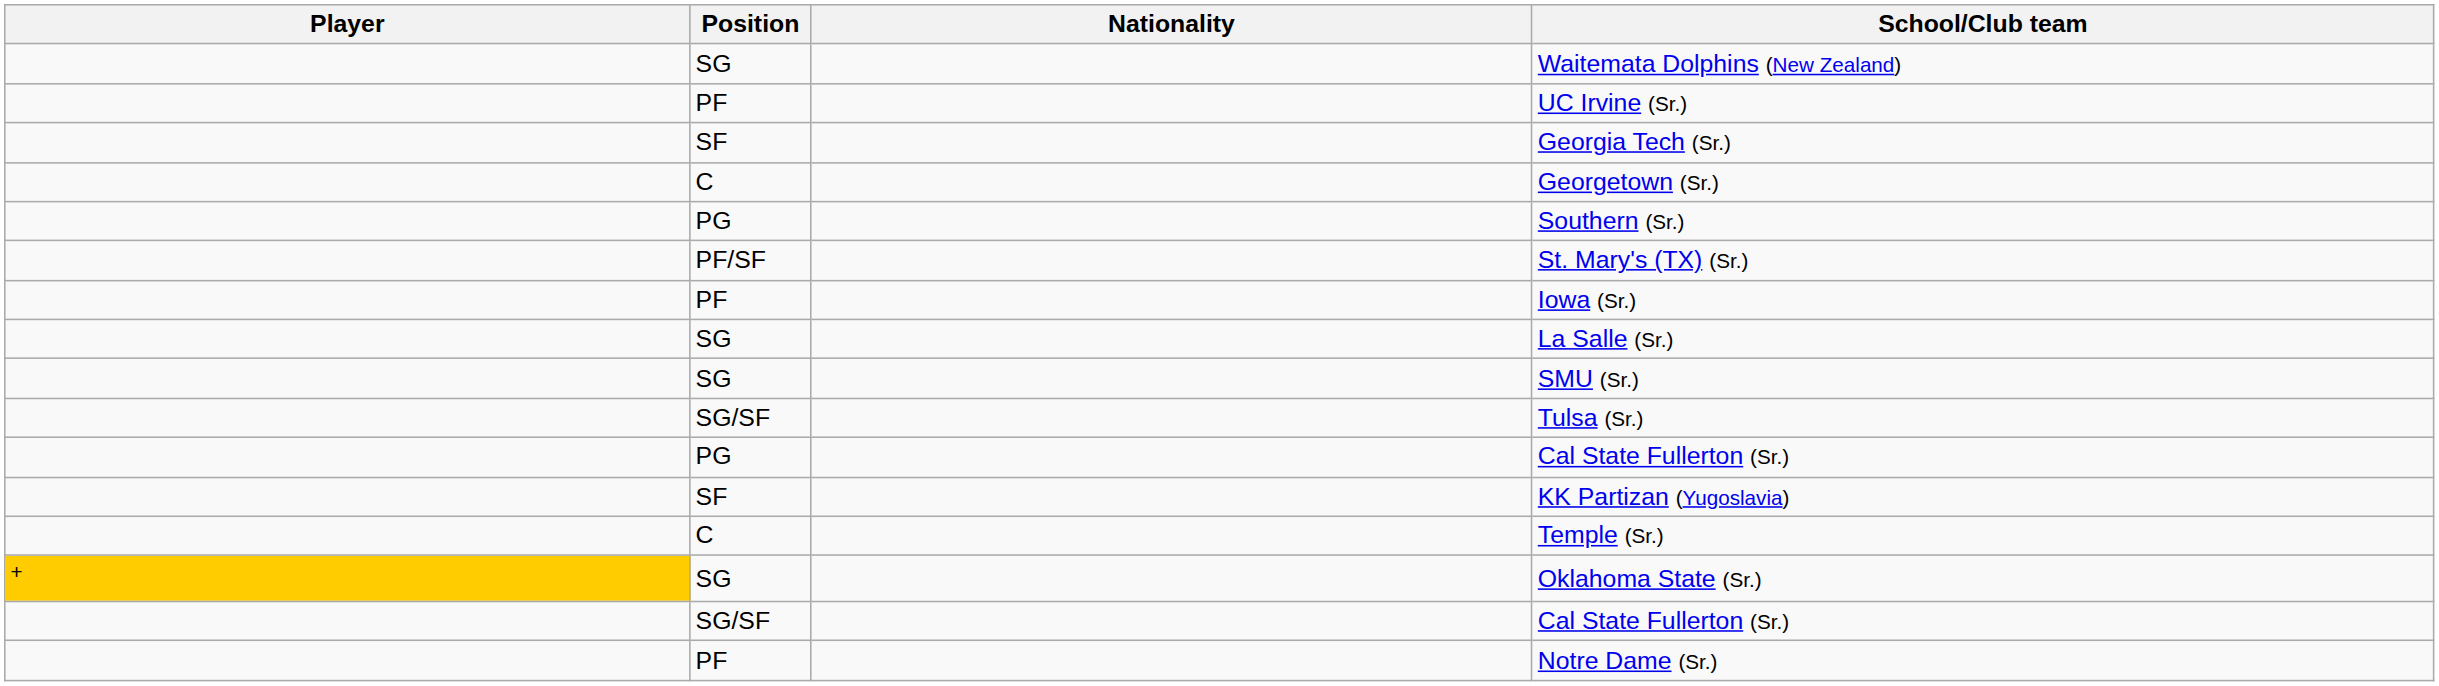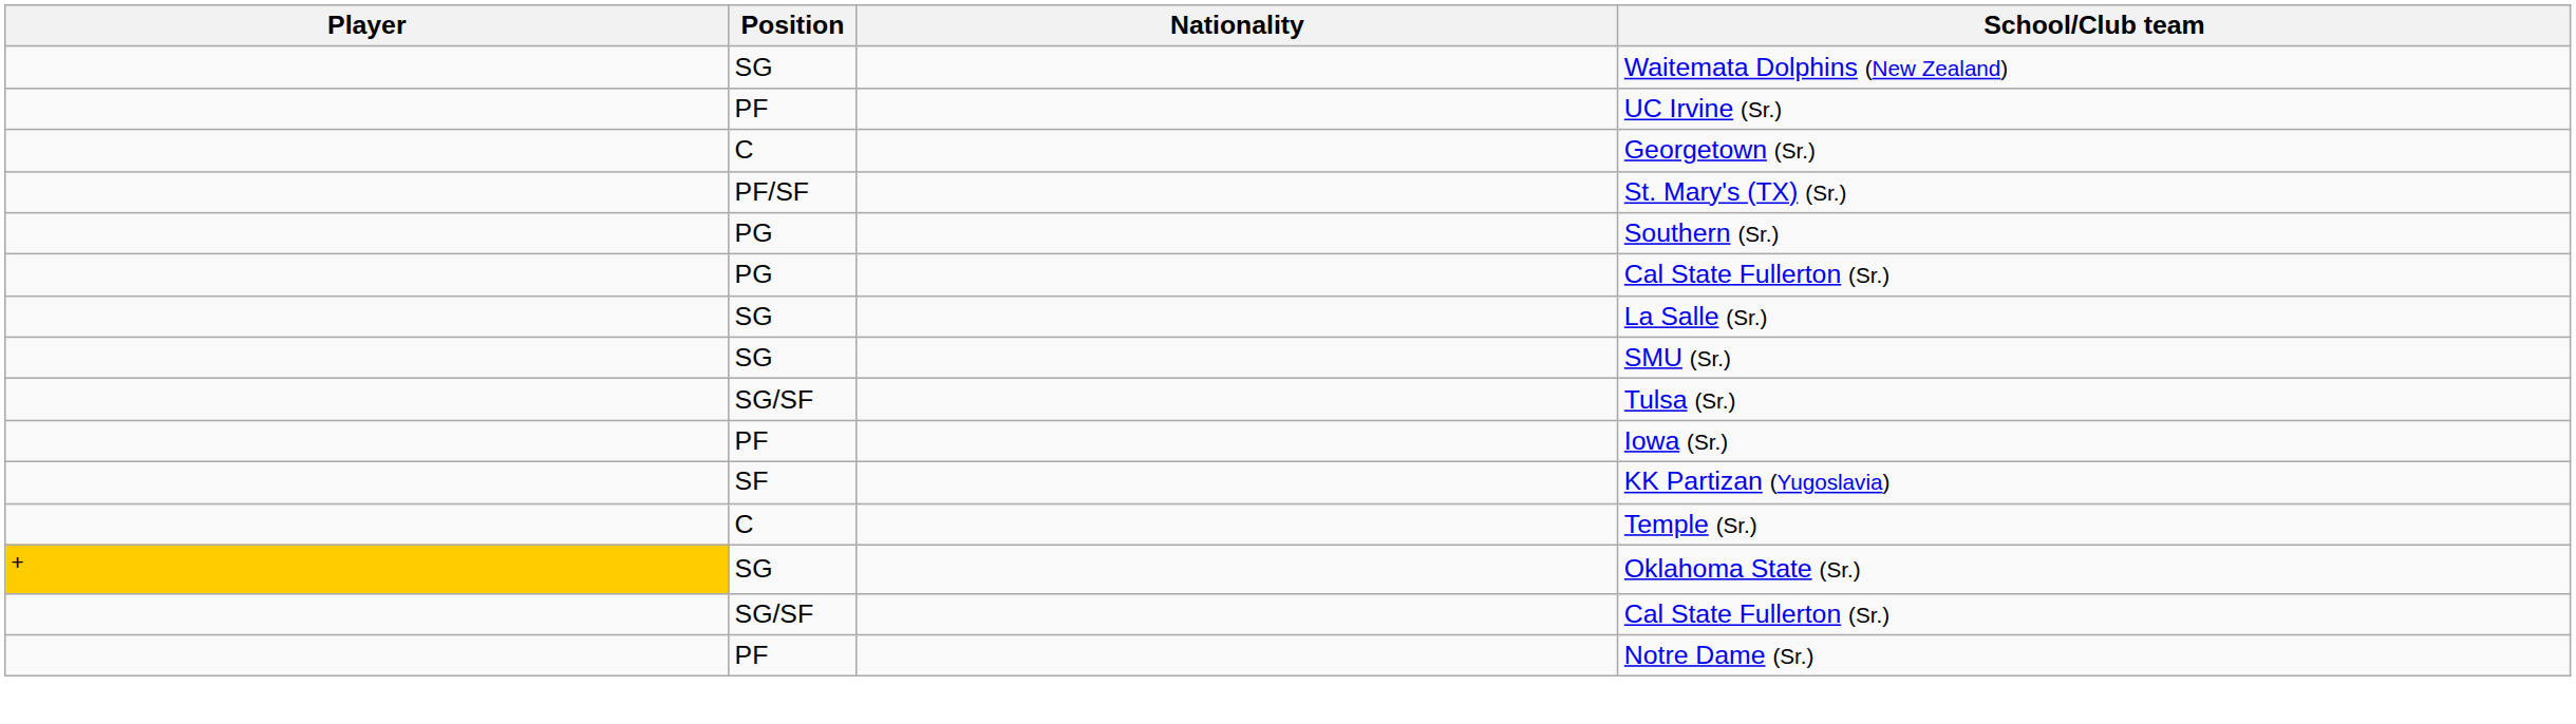- row: SF | Georgia Tech (Sr.)
rows swapped: St. Mary's (TX) (Sr.) <-> Southern (Sr.)
rows swapped: Iowa (Sr.) <-> PG / Cal State Fullerton (Sr.)
